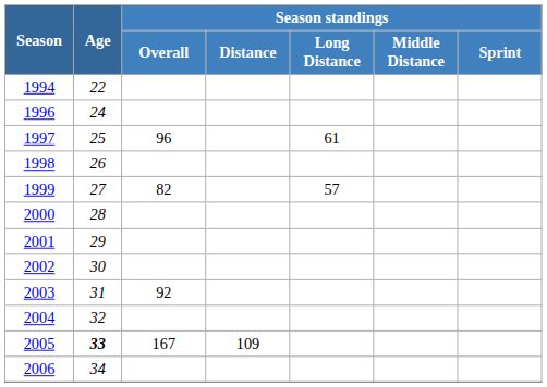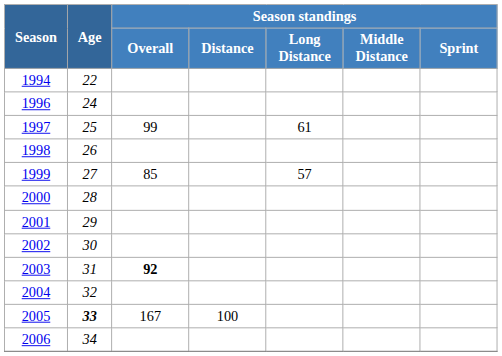1997 | Season standings / Overall: 96 -> 99
1999 | Season standings / Overall: 82 -> 85
2003 | Season standings / Overall: normal -> bold
2005 | Season standings / Distance: 109 -> 100
